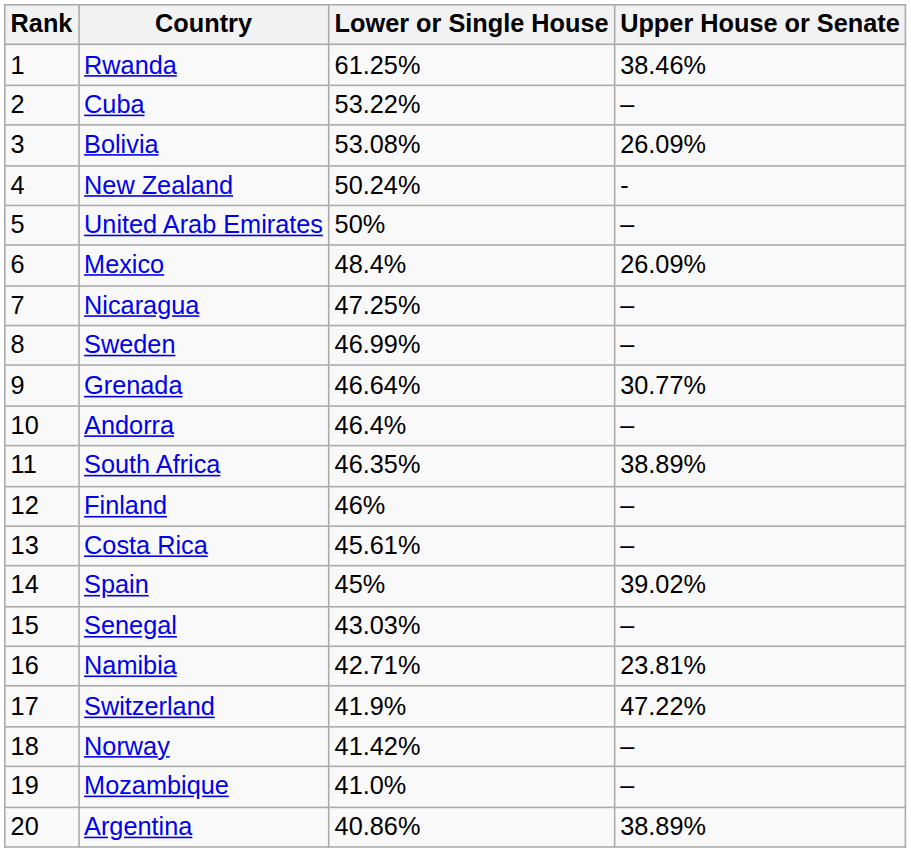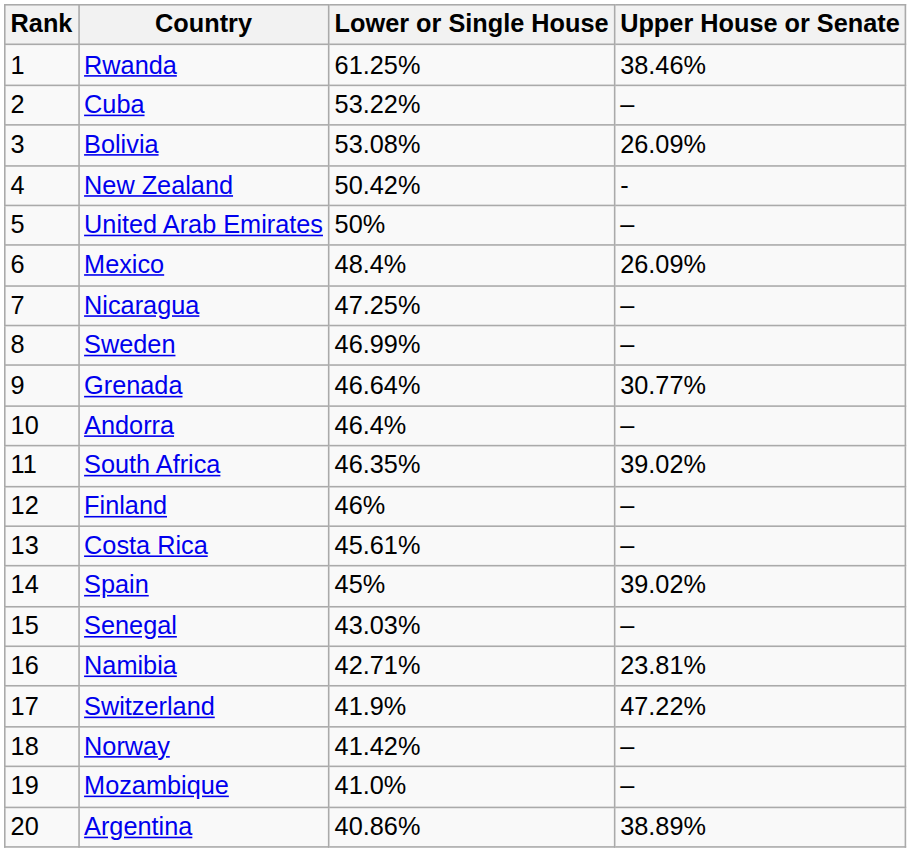New Zealand | Lower or Single House: 50.24% -> 50.42%
South Africa | Upper House or Senate: 38.89% -> 39.02%
